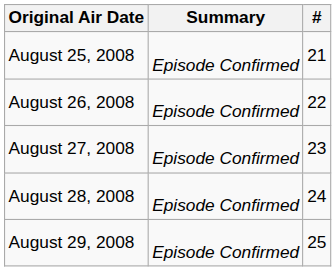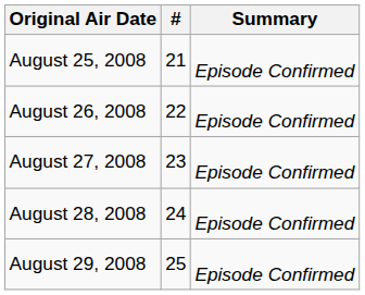columns swapped: Summary <-> #
